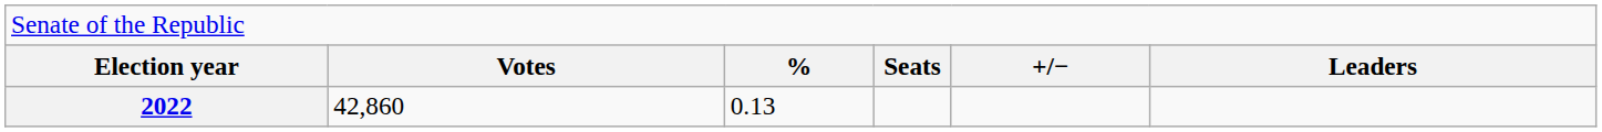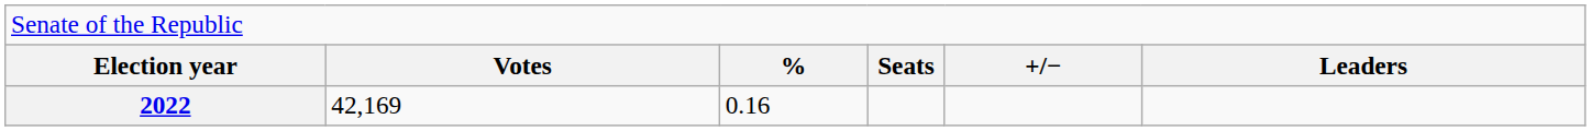2022 | column 2: 42,860 -> 42,169
2022 | column 3: 0.13 -> 0.16
